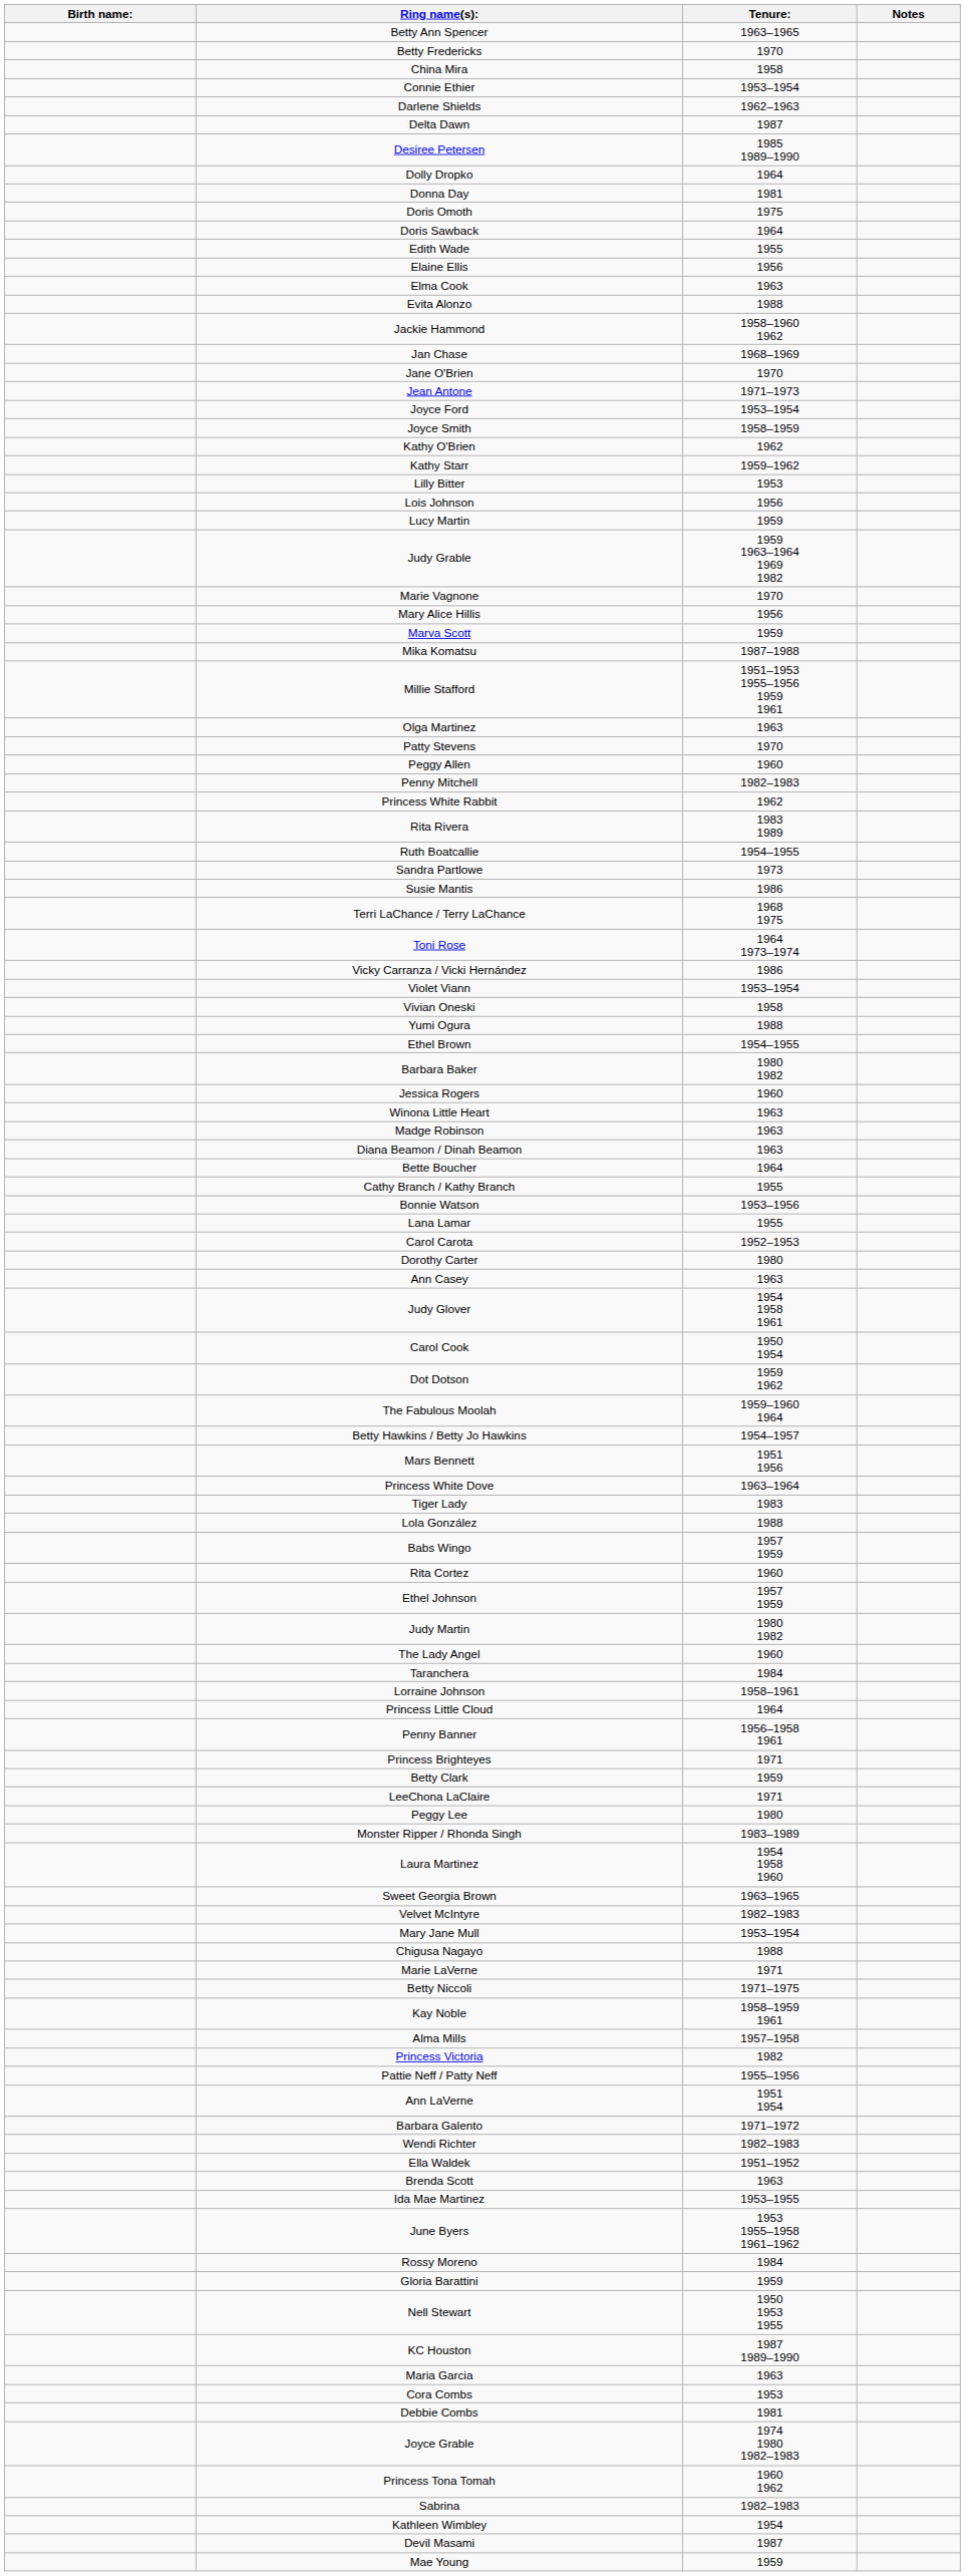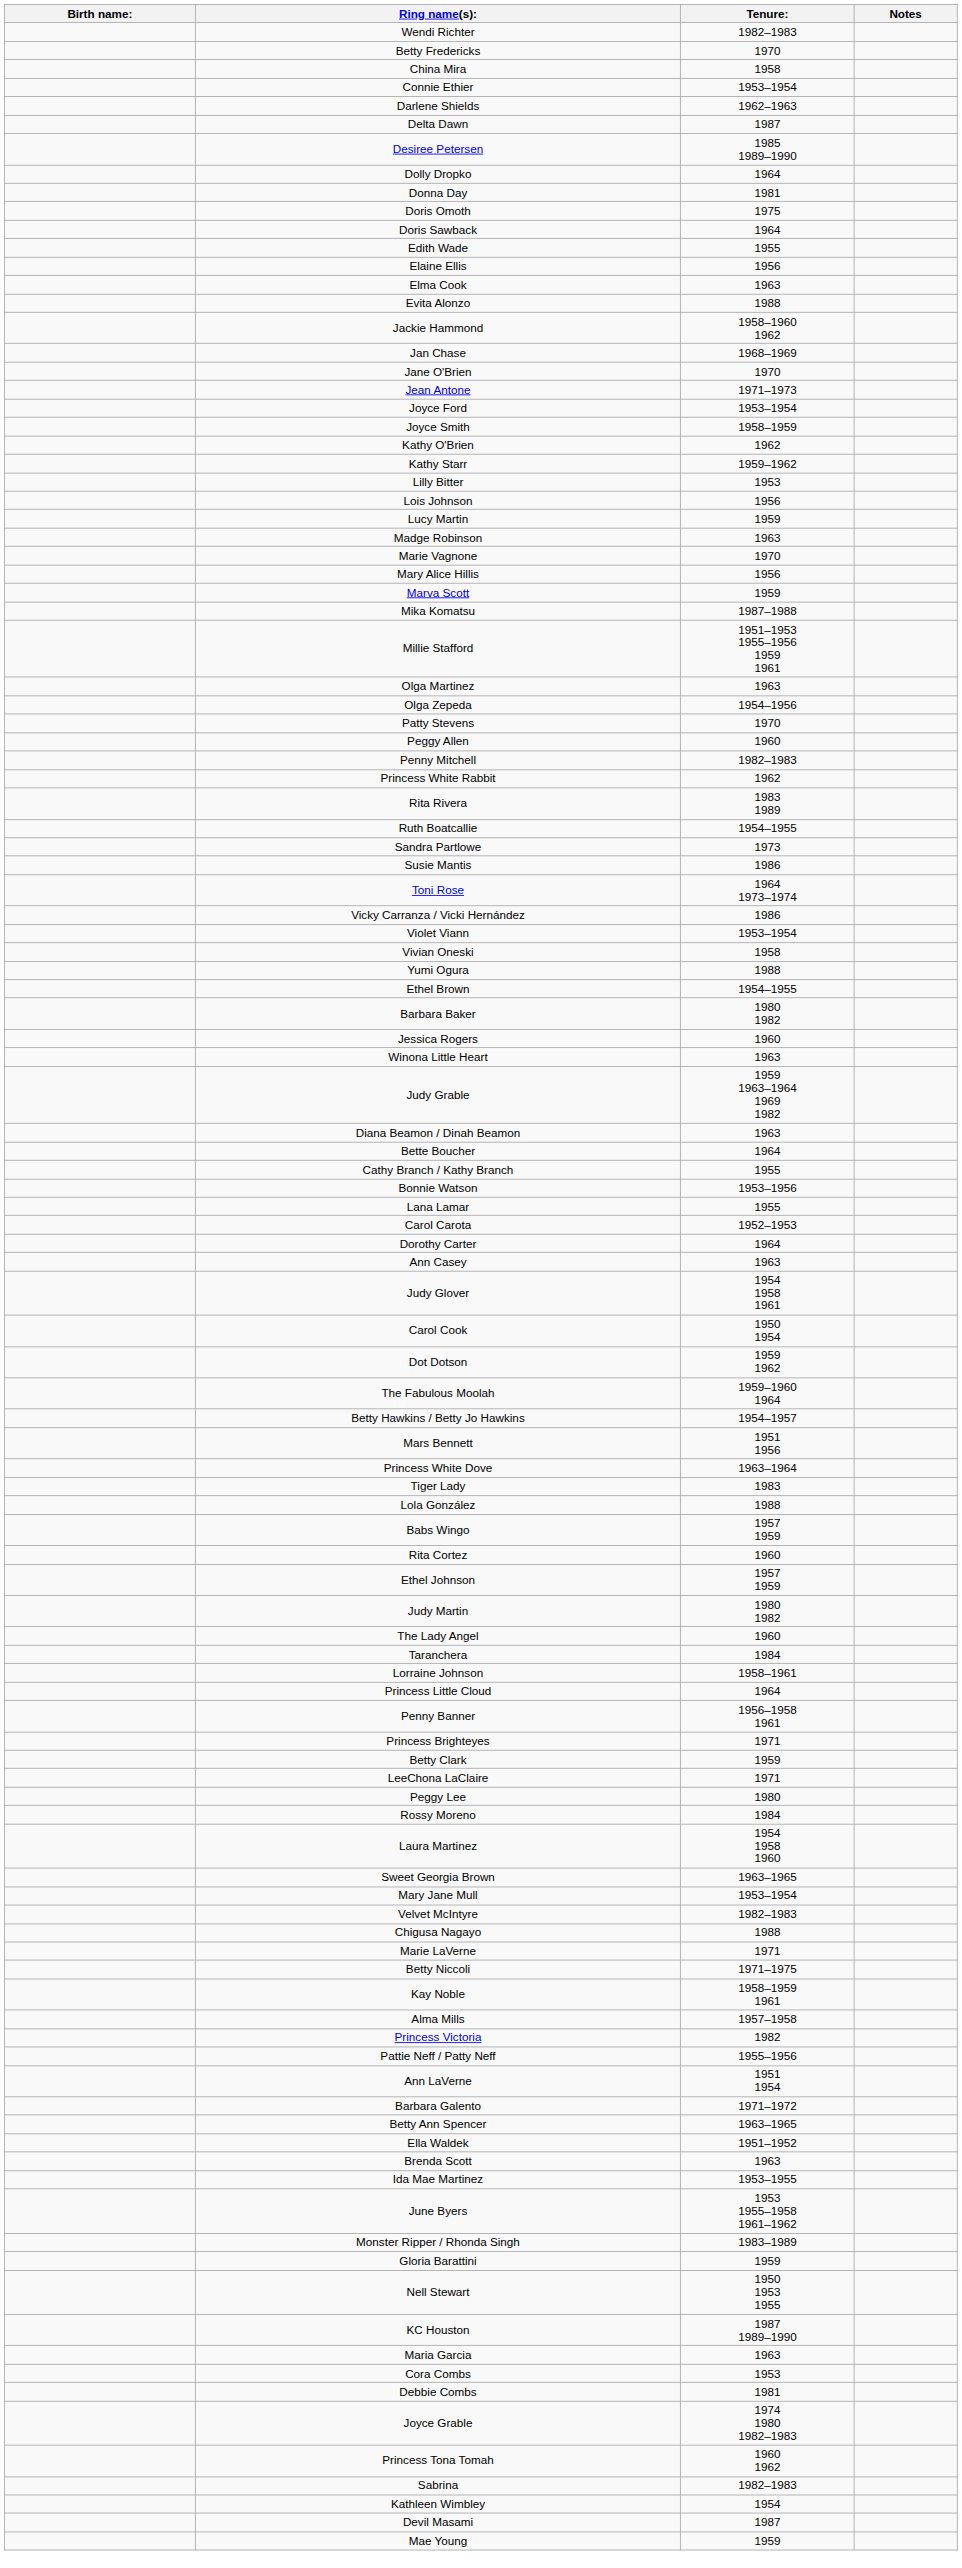rows swapped: Betty Ann Spencer <-> Wendi Richter
rows swapped: Madge Robinson <-> Judy Grable
+ row: Olga Zepeda | 1954–1956
- row: Terri LaChance / Terry LaChance | 1968 1975
Dorothy Carter | Tenure:: 1980 -> 1964
rows swapped: Rossy Moreno <-> Monster Ripper / Rhonda Singh
rows swapped: Velvet McIntyre <-> Mary Jane Mull
